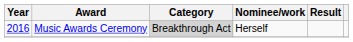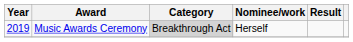Music Awards Ceremony | Year: 2016 -> 2019
